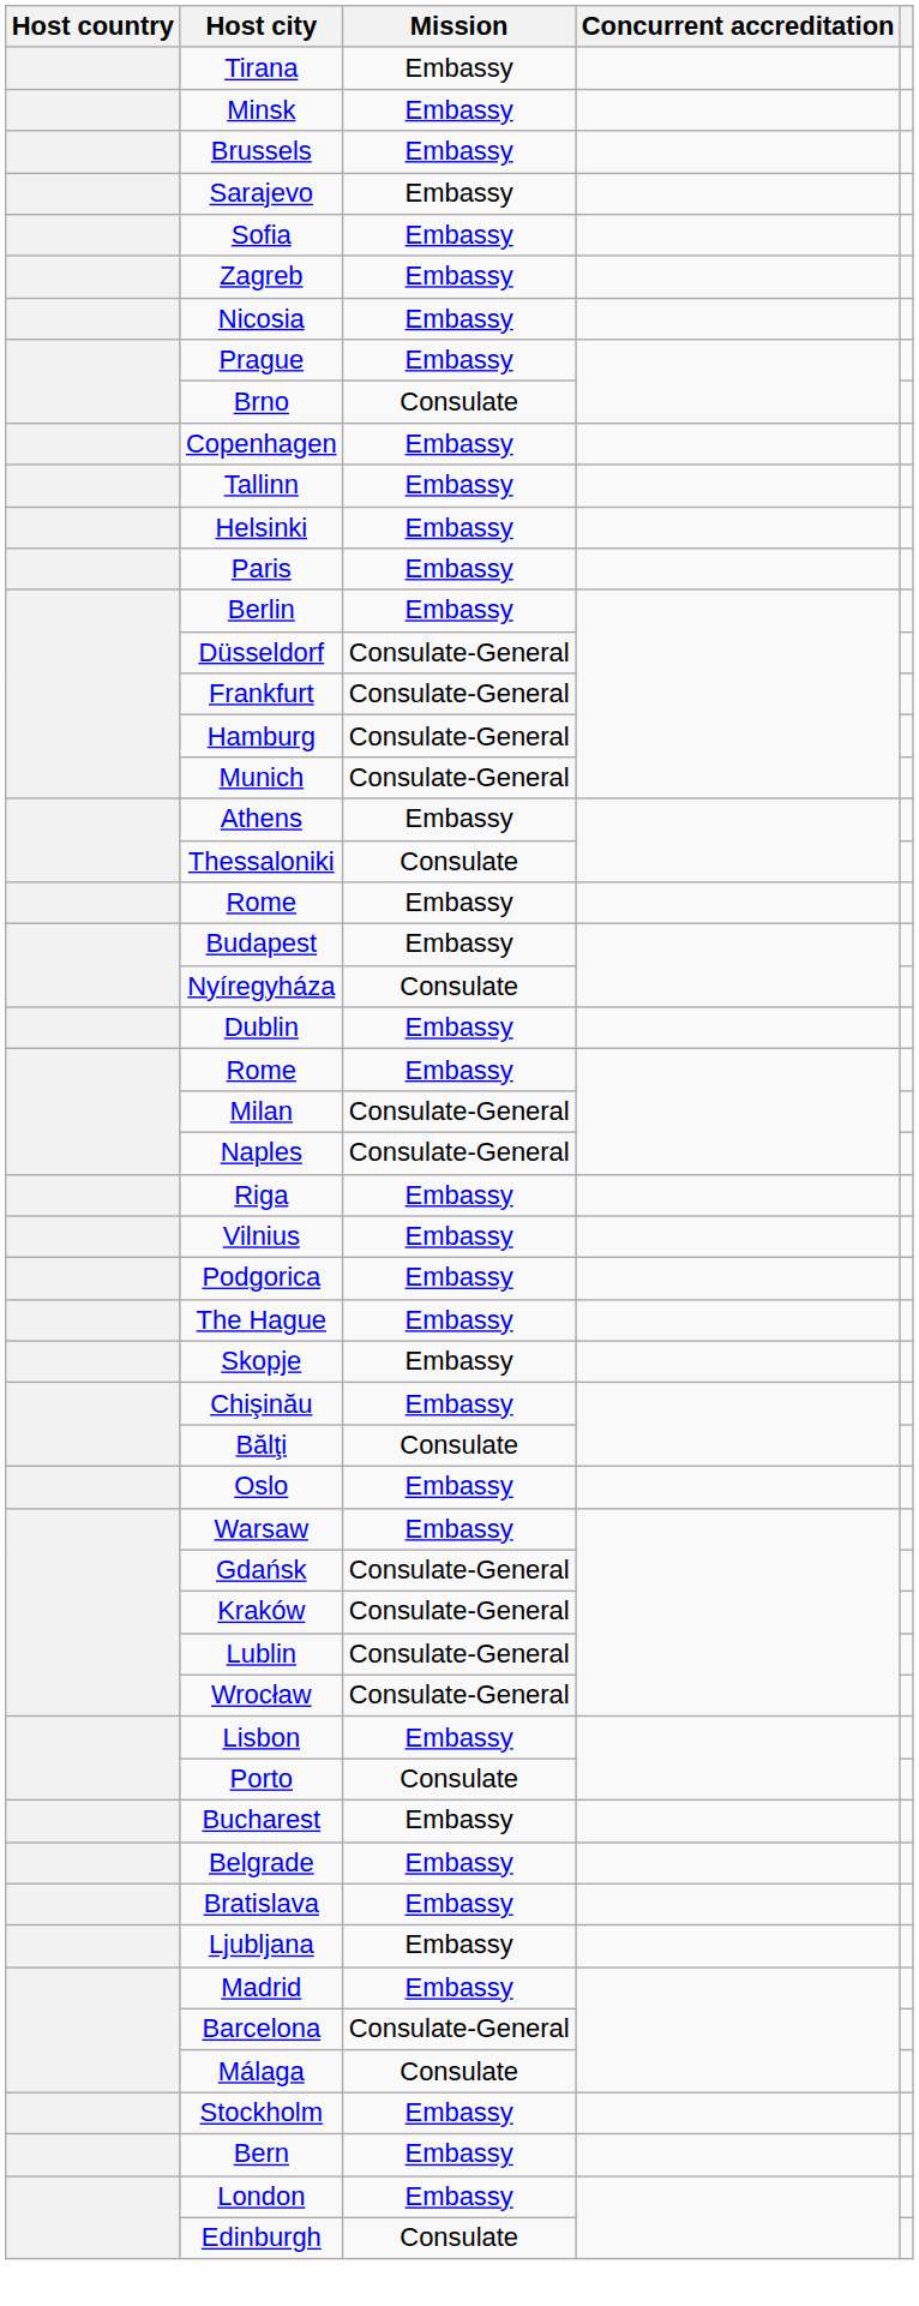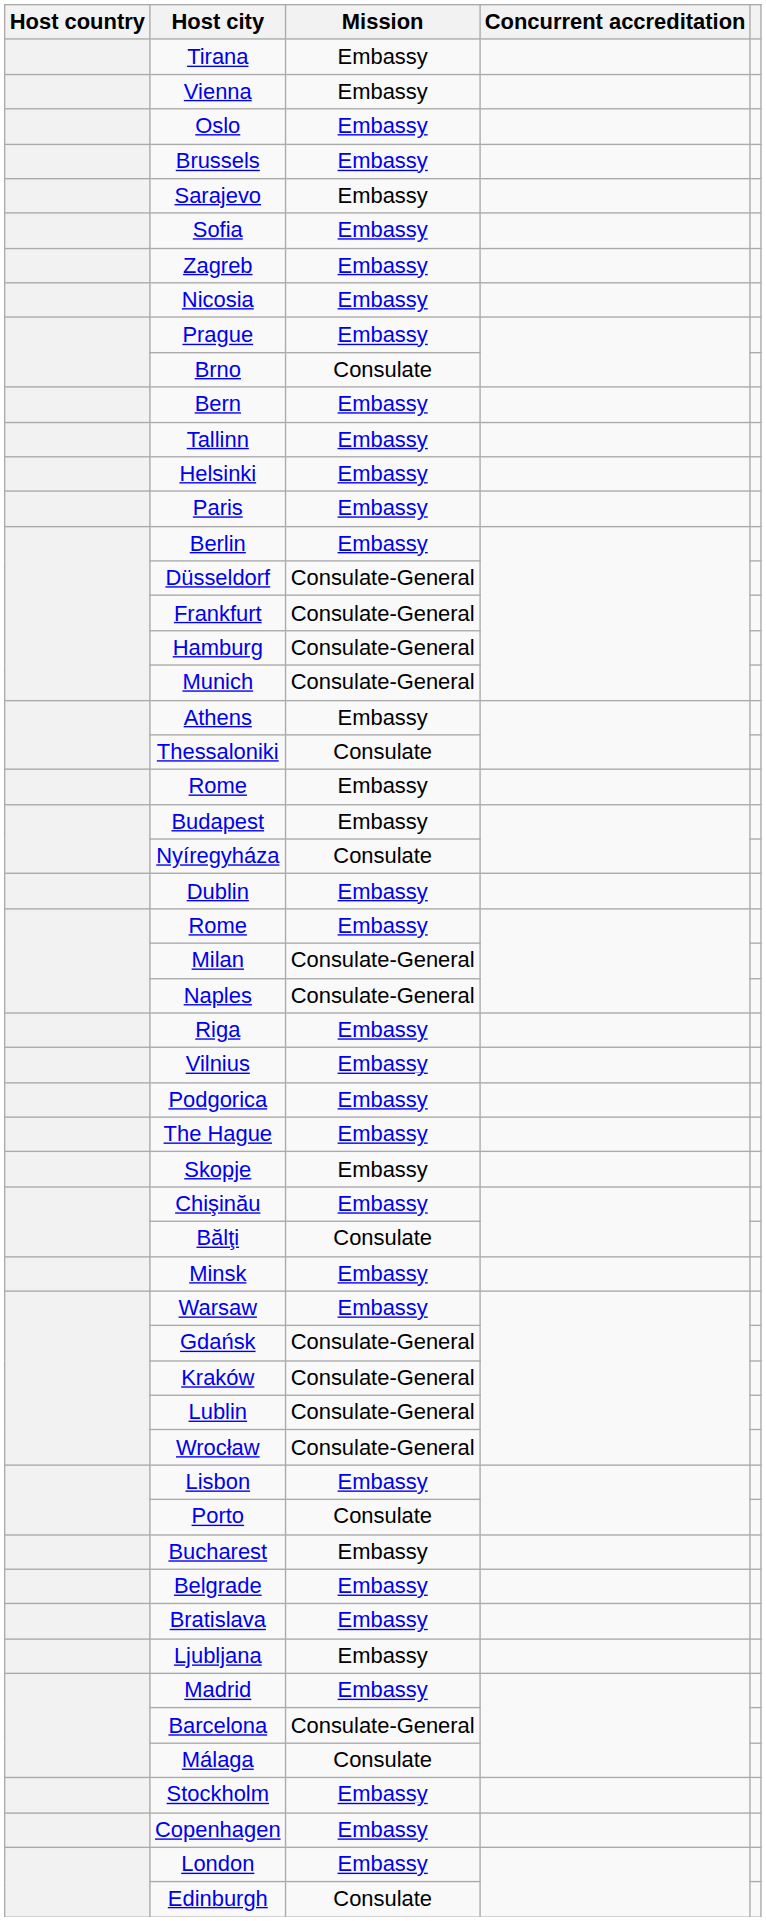+ row: Vienna | Embassy
rows swapped: Minsk <-> Oslo
rows swapped: Copenhagen <-> Bern
